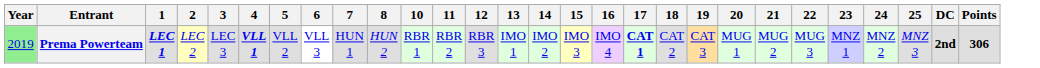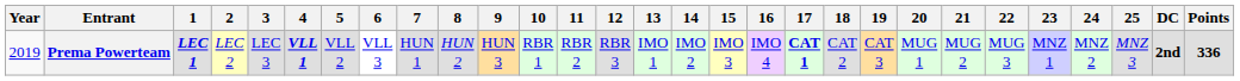+ column: 9 | HUN 3
Prema Powerteam | Year: lightgreen background -> no background
Prema Powerteam | Points: 306 -> 336
